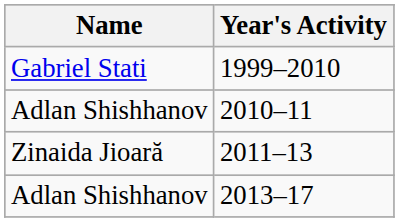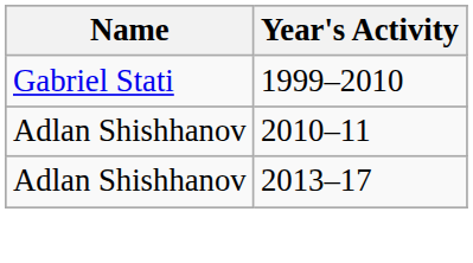- row: Zinaida Jioară | 2011–13
